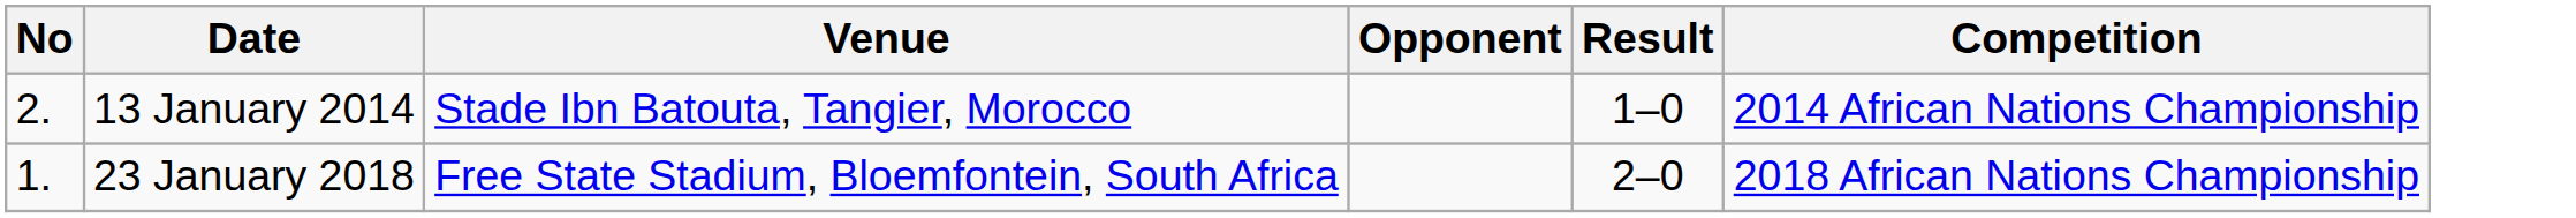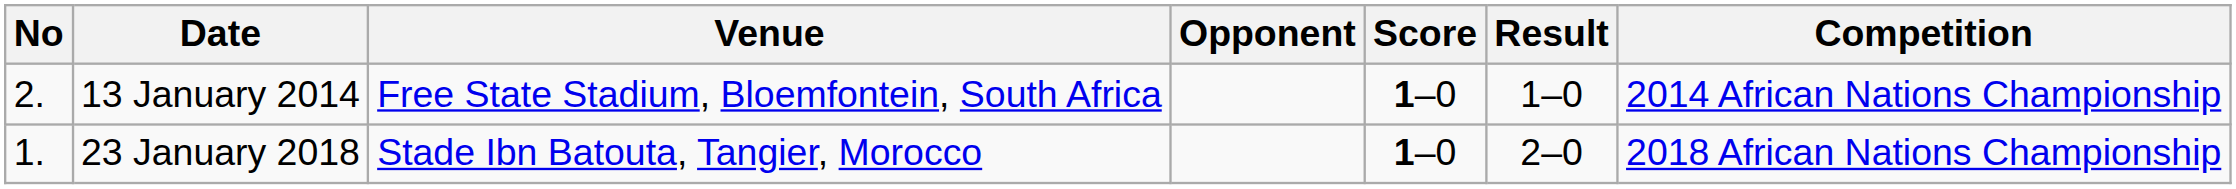+ column: Score | 1–0 | 1–0
13 January 2014 | Venue: Stade Ibn Batouta, Tangier, Morocco -> Free State Stadium, Bloemfontein, South Africa
23 January 2018 | Venue: Free State Stadium, Bloemfontein, South Africa -> Stade Ibn Batouta, Tangier, Morocco
